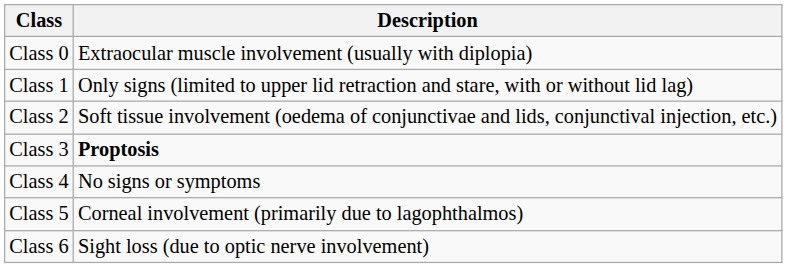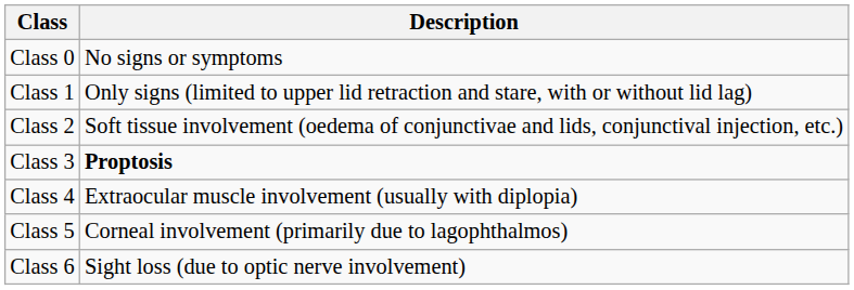Class 0 | Description: Extraocular muscle involvement (usually with diplopia) -> No signs or symptoms
Class 4 | Description: No signs or symptoms -> Extraocular muscle involvement (usually with diplopia)
